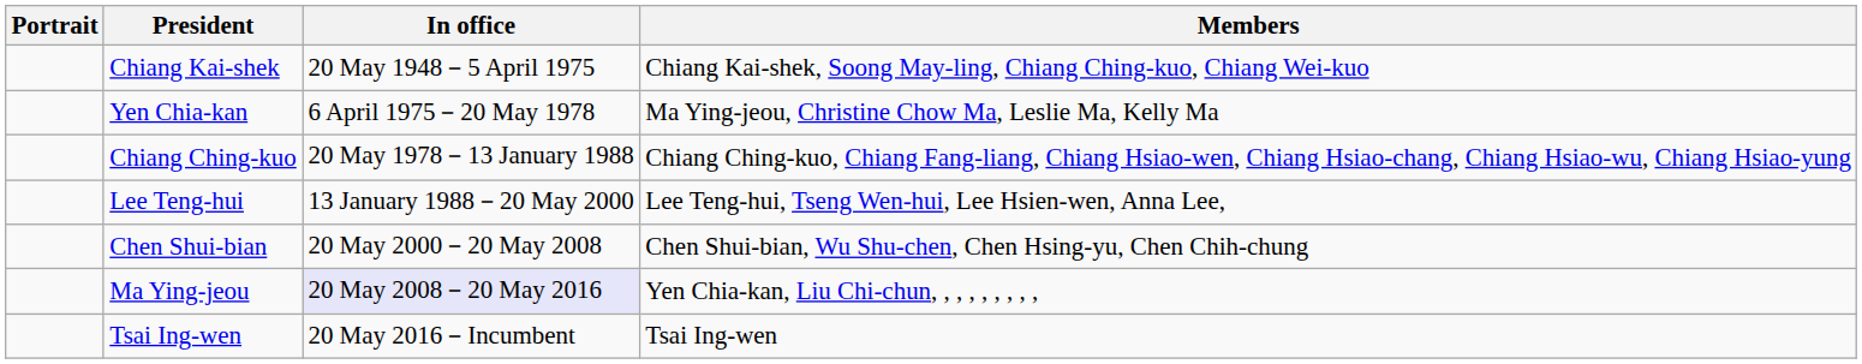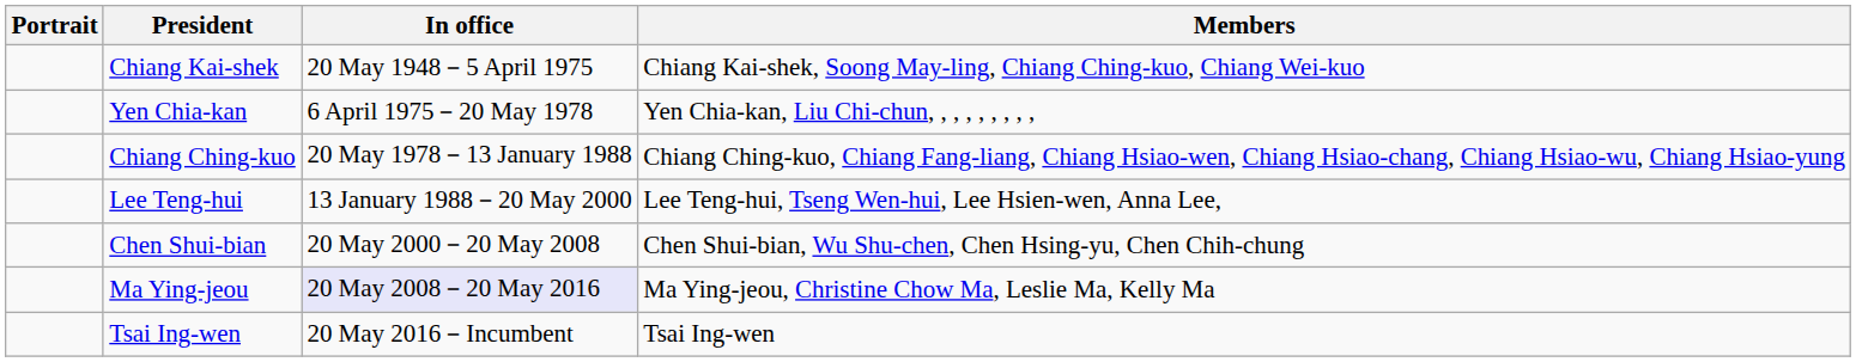Yen Chia-kan | Members: Ma Ying-jeou, Christine Chow Ma, Leslie Ma, Kelly Ma -> Yen Chia-kan, Liu Chi-chun, , , , , , , , ,
Ma Ying-jeou | Members: Yen Chia-kan, Liu Chi-chun, , , , , , , , , -> Ma Ying-jeou, Christine Chow Ma, Leslie Ma, Kelly Ma
